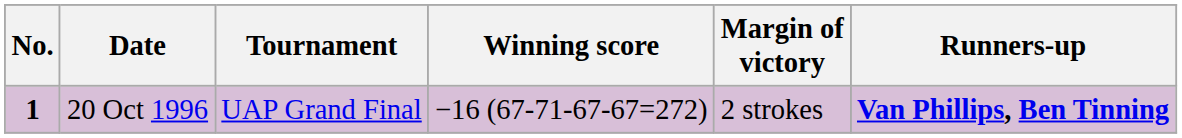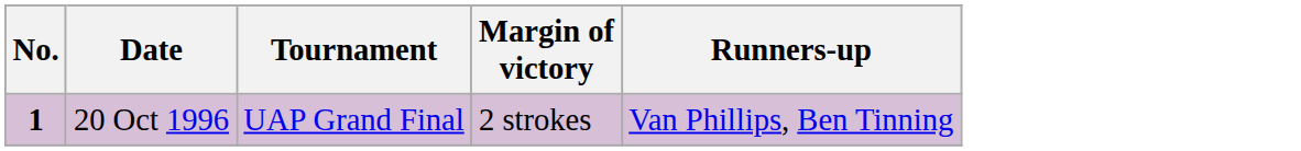- column: Winning score | −16 (67-71-67-67=272)
20 Oct 1996 | Runners-up: bold -> normal
